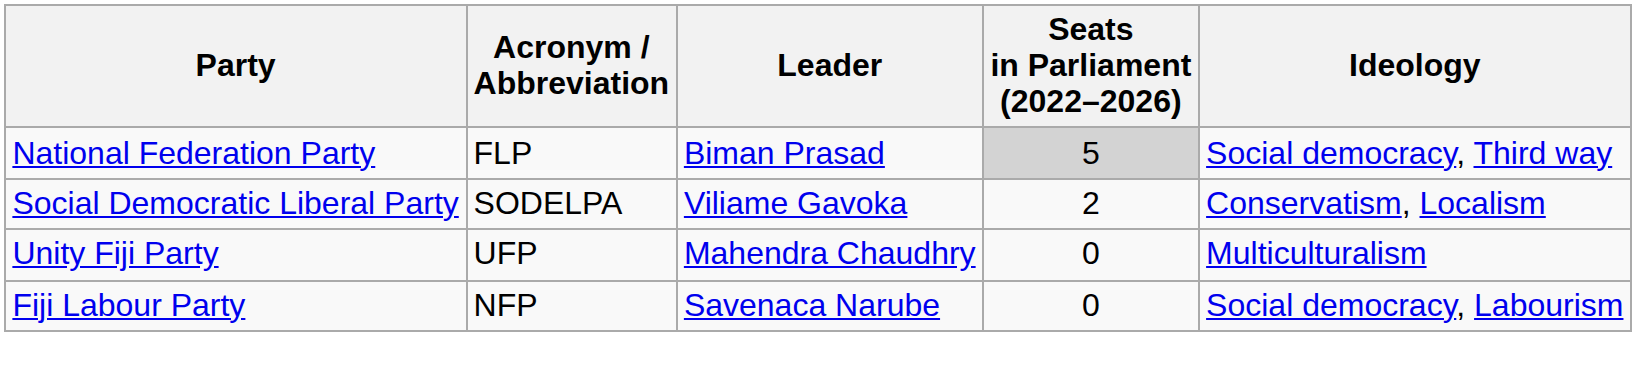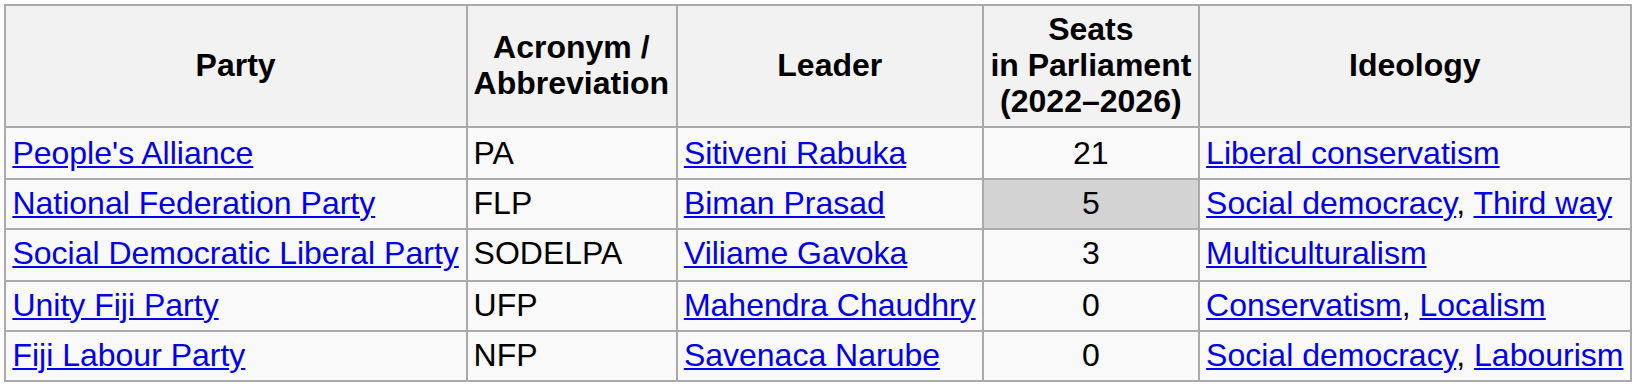+ row: People's Alliance | PA | Sitiveni Rabuka | 21 | Liberal conservatism
Social Democratic Liberal Party | Seats in Parliament (2022–2026): 2 -> 3
Social Democratic Liberal Party | Ideology: Conservatism, Localism -> Multiculturalism
Unity Fiji Party | Ideology: Multiculturalism -> Conservatism, Localism
